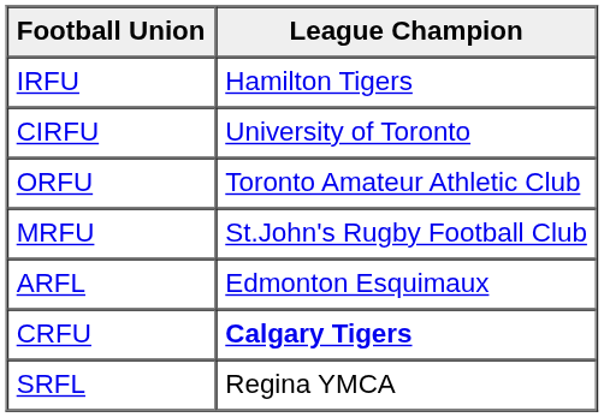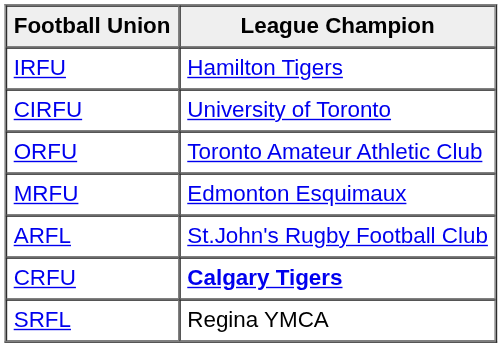MRFU | League Champion: St.John's Rugby Football Club -> Edmonton Esquimaux
ARFL | League Champion: Edmonton Esquimaux -> St.John's Rugby Football Club
